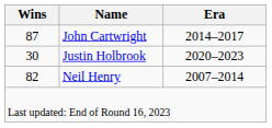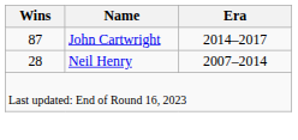- row: 30 | Justin Holbrook | 2020–2023
Neil Henry | Wins: 82 -> 28
